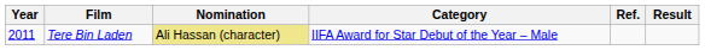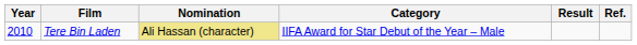columns swapped: Result <-> Ref.
Tere Bin Laden | Year: 2011 -> 2010
